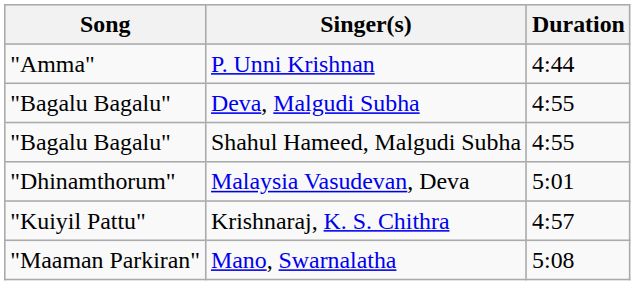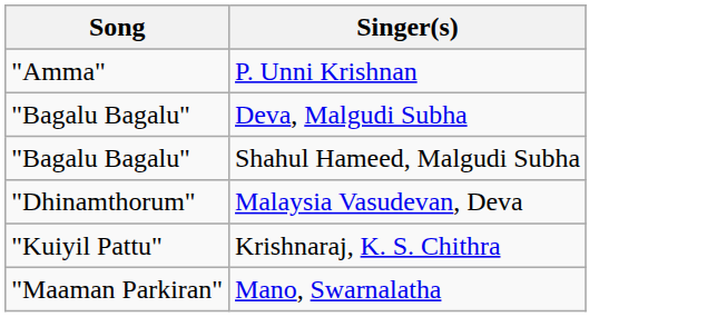- column: Duration | 4:44 | 4:55 | 4:55 | 5:01 | 4:57 | 5:08
